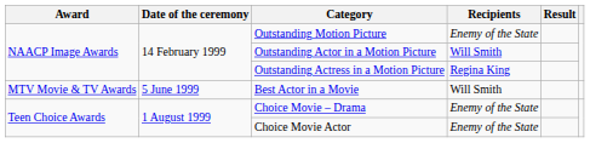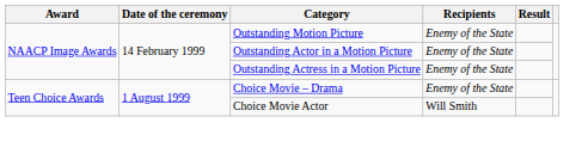Outstanding Actor in a Motion Picture | Recipients: Will Smith -> Enemy of the State
Outstanding Actress in a Motion Picture | Recipients: Regina King -> Enemy of the State
- row: MTV Movie & TV Awards | 5 June 1999 | Best Actor in a Movie | Will Smith
Choice Movie Actor | Recipients: Enemy of the State -> Will Smith
